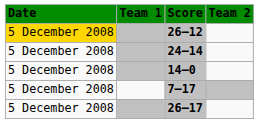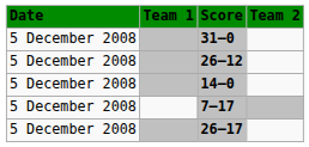+ row: 5 December 2008 | 31–0
26–12 | Date: gold background -> no background
- row: 5 December 2008 | 24–14
